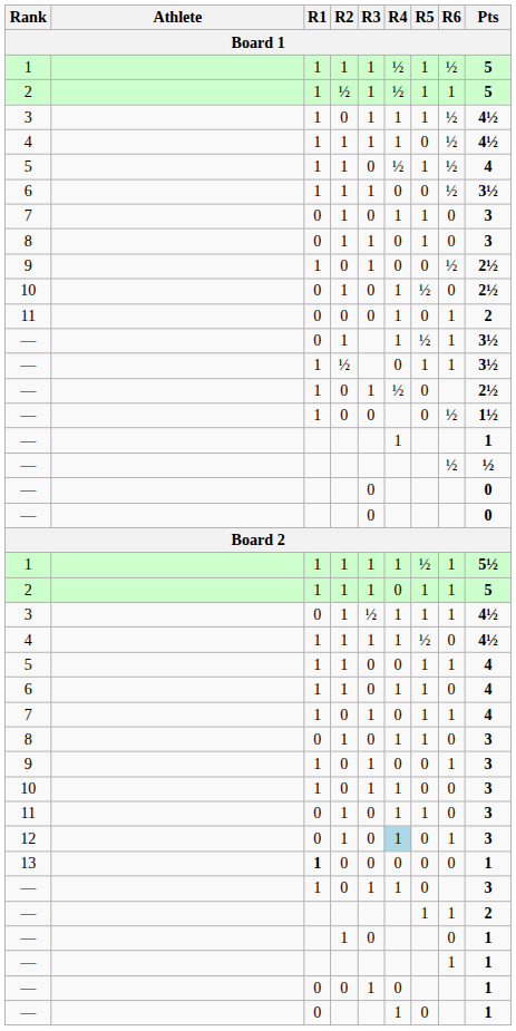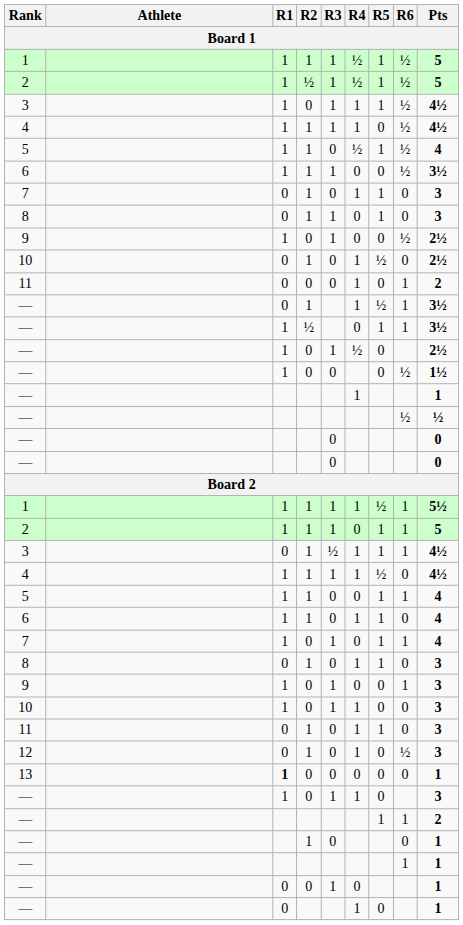2 / ½ | R6: 1 -> ½
12 | R4: lightblue background -> no background
12 | R6: 1 -> ½
